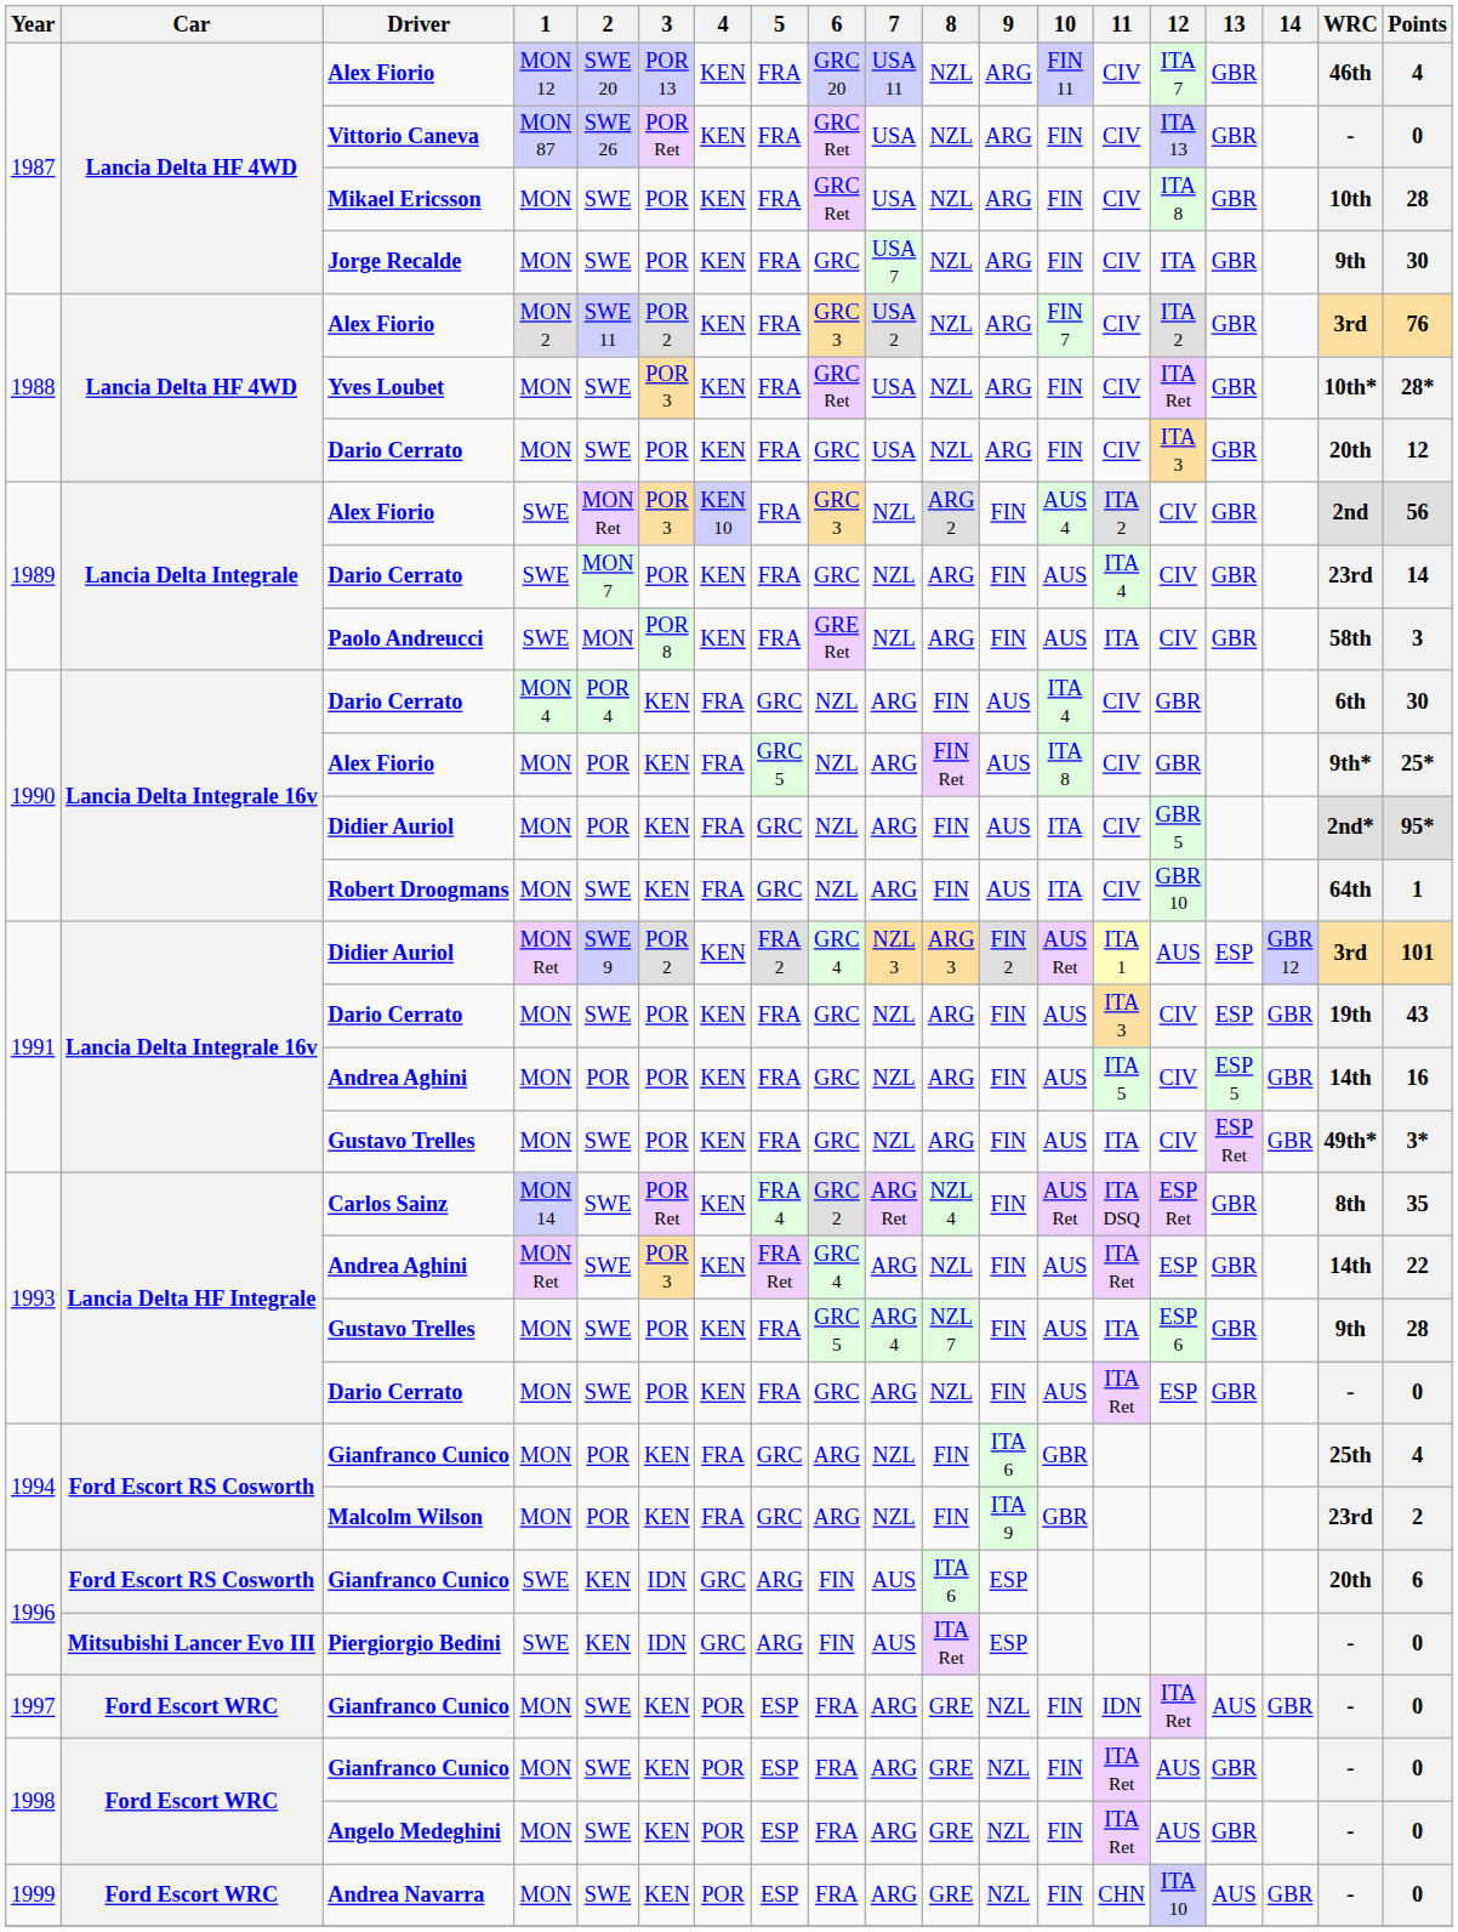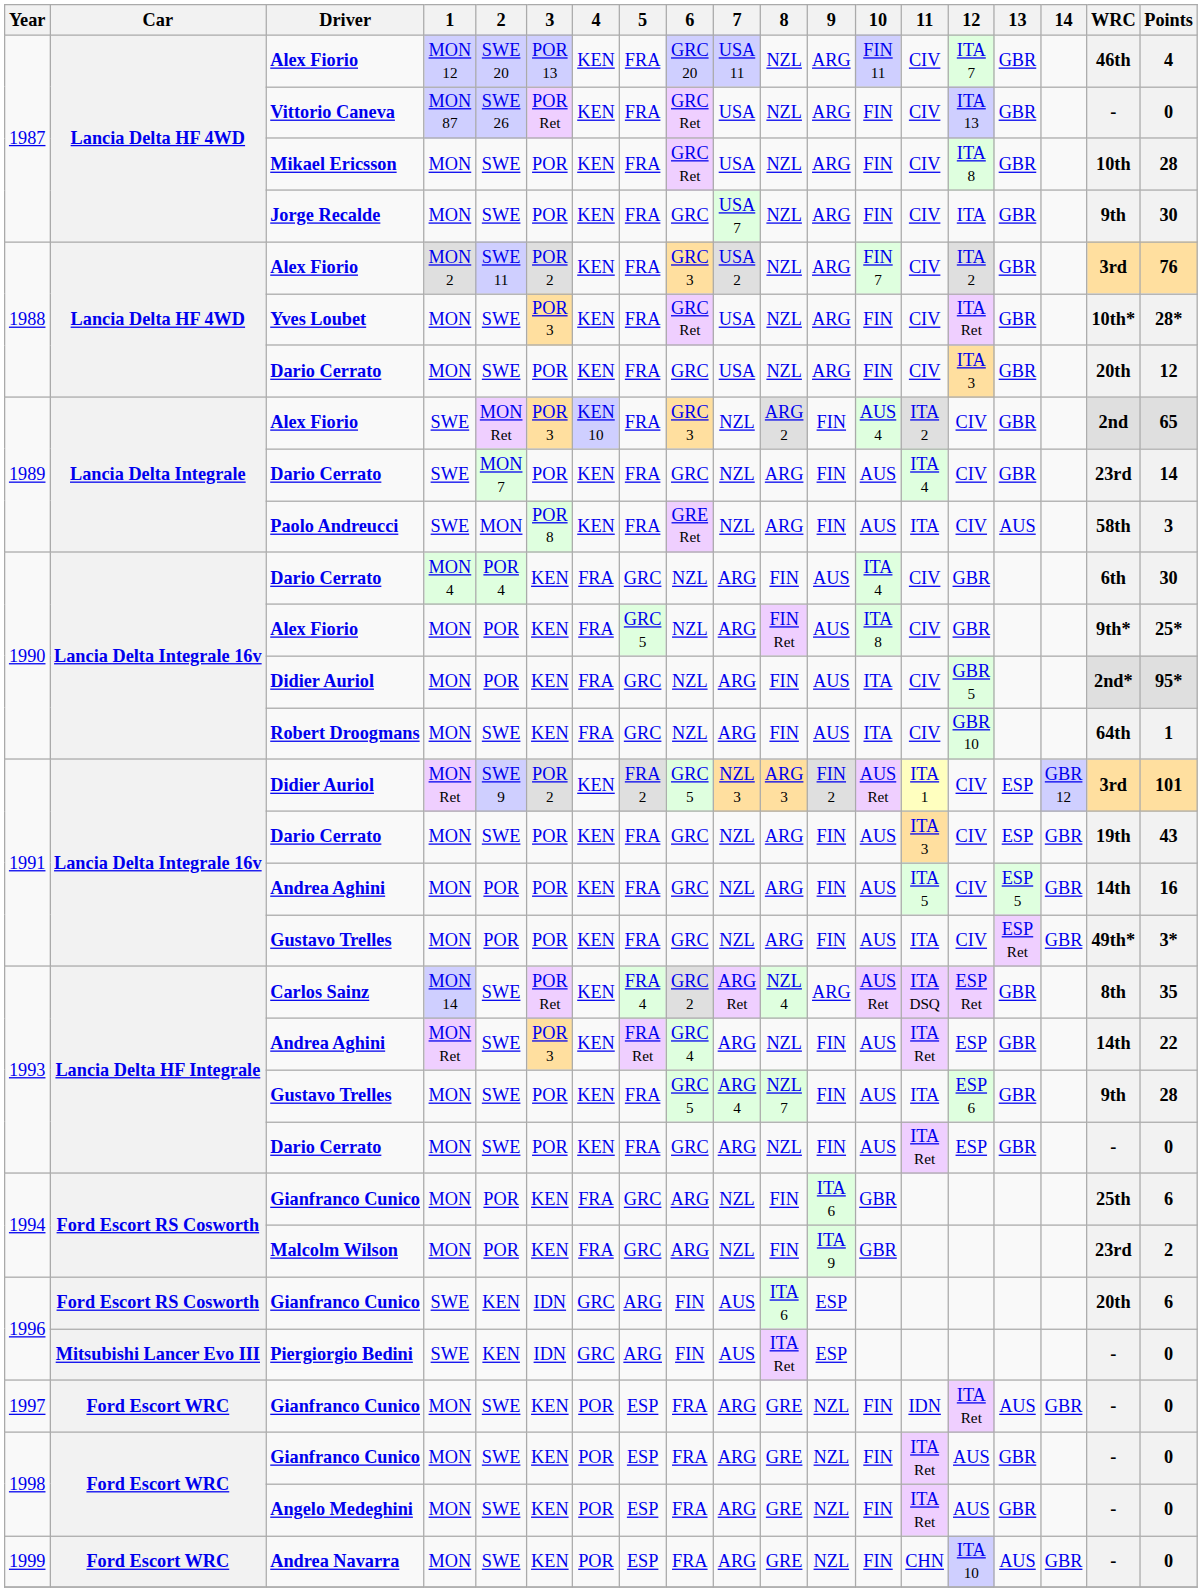1989 / Alex Fiorio | Points: 56 -> 65
Paolo Andreucci | 13: GBR -> AUS
1991 / Didier Auriol | 6: GRC 4 -> GRC 5
1991 / Didier Auriol | 12: AUS -> CIV
1991 / Gustavo Trelles | 2: SWE -> POR
Carlos Sainz | 9: FIN -> ARG
1994 / Gianfranco Cunico | Points: 4 -> 6
